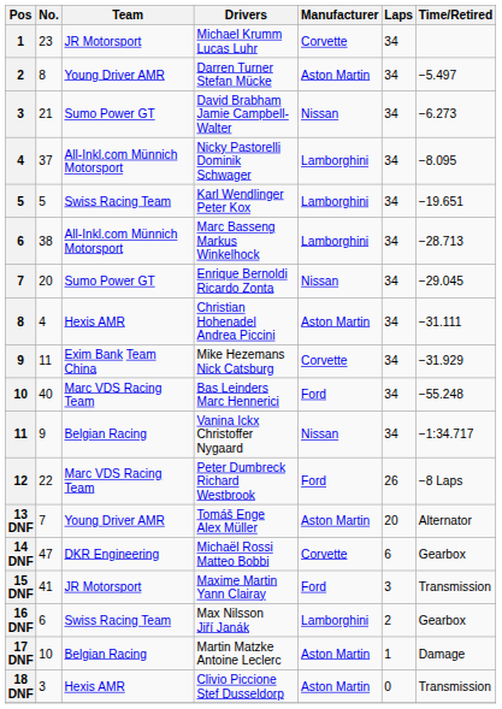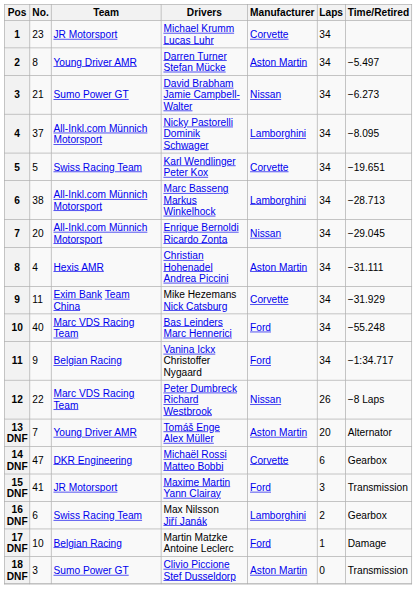Karl Wendlinger Peter Kox | Manufacturer: Lamborghini -> Corvette
Enrique Bernoldi Ricardo Zonta | Team: Sumo Power GT -> All-Inkl.com Münnich Motorsport
Vanina Ickx Christoffer Nygaard | Manufacturer: Nissan -> Ford
Peter Dumbreck Richard Westbrook | Manufacturer: Ford -> Nissan
Martin Matzke Antoine Leclerc | Manufacturer: Aston Martin -> Ford
Clivio Piccione Stef Dusseldorp | Team: Hexis AMR -> Sumo Power GT
